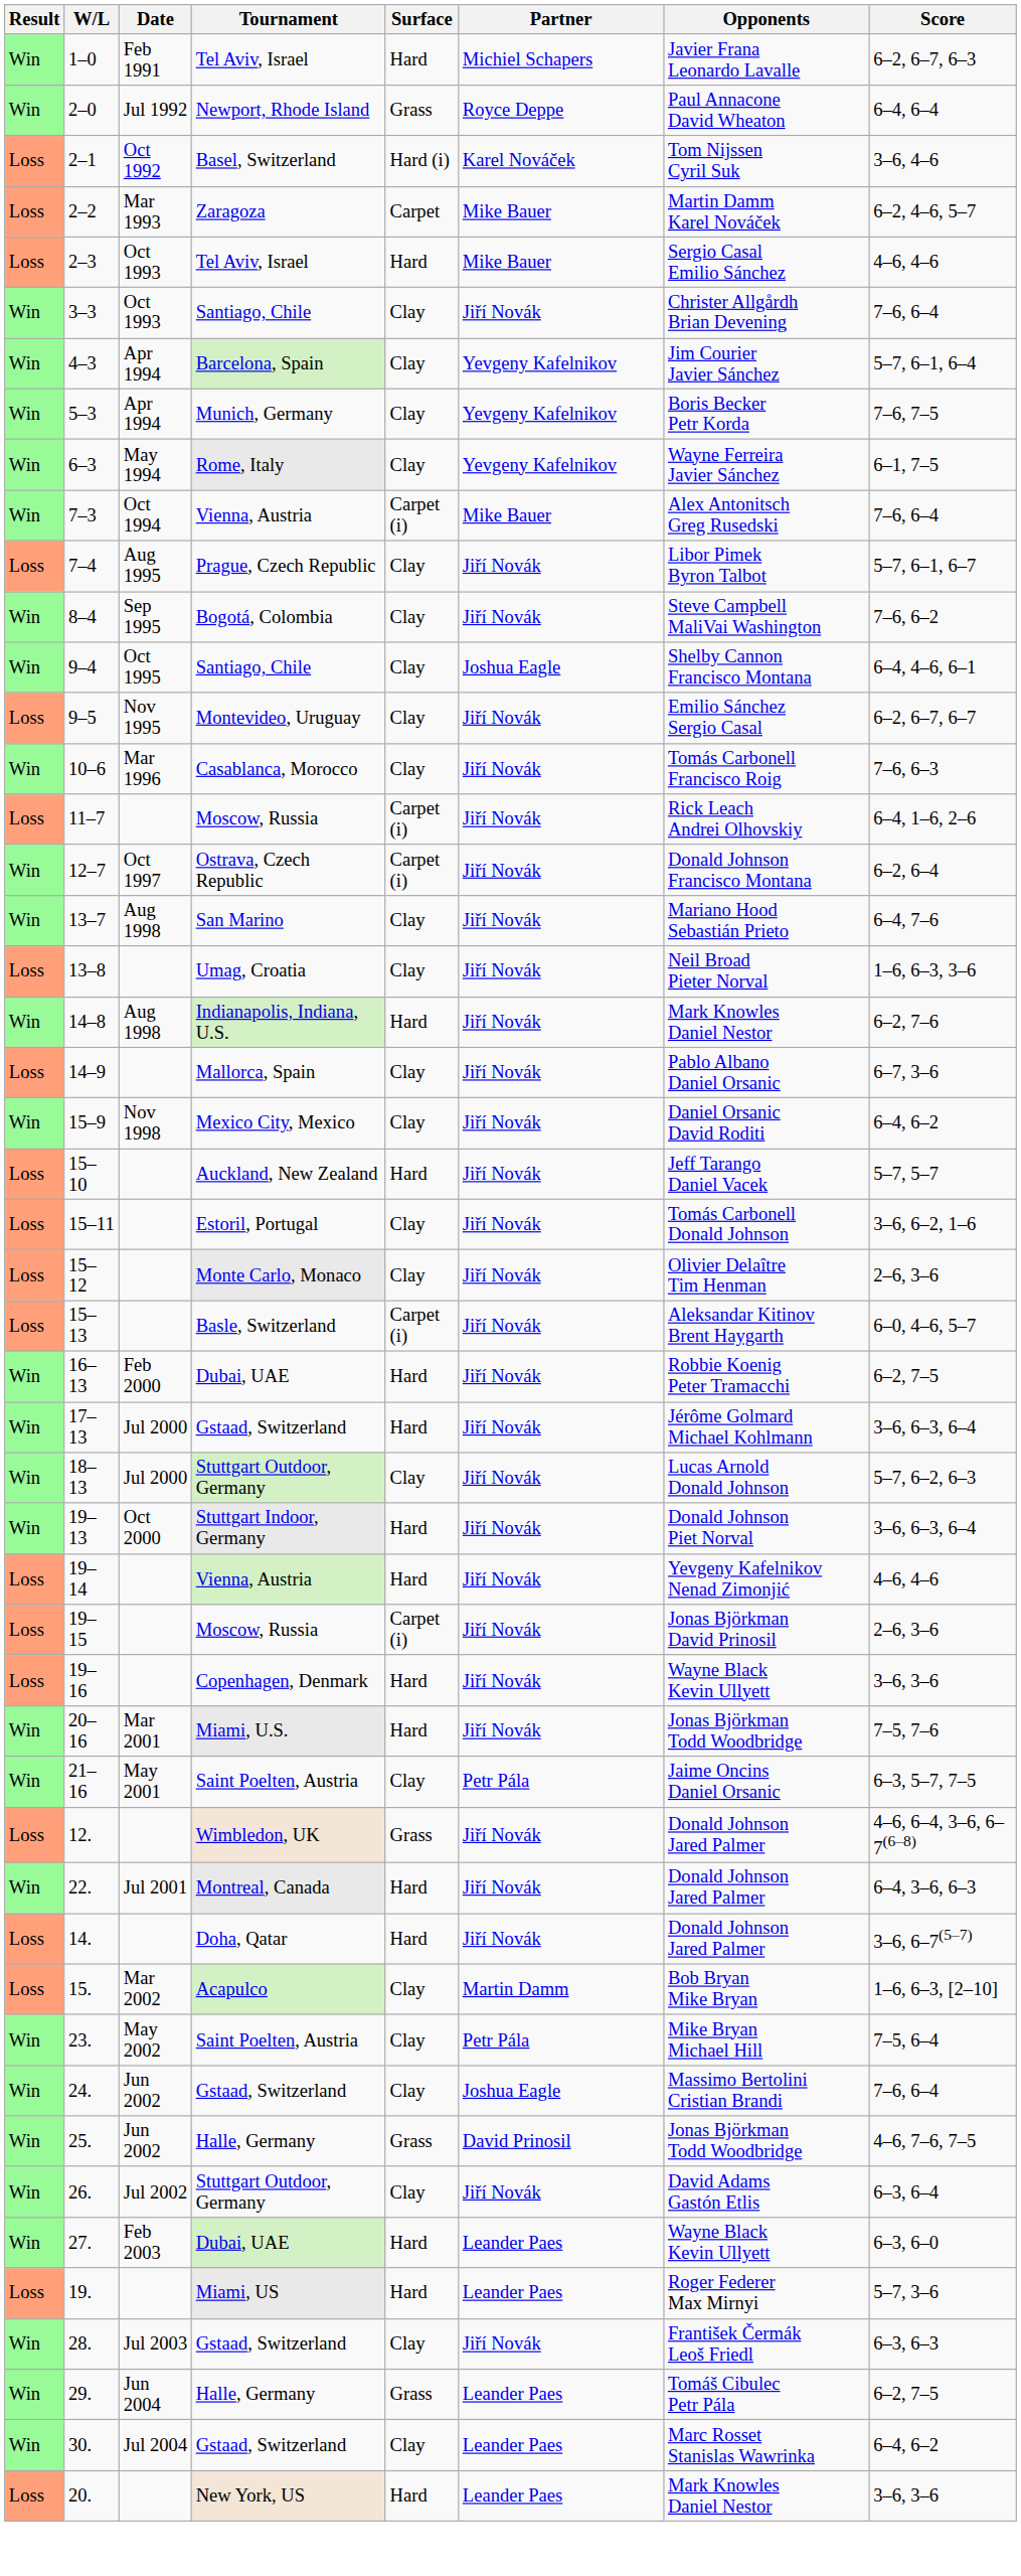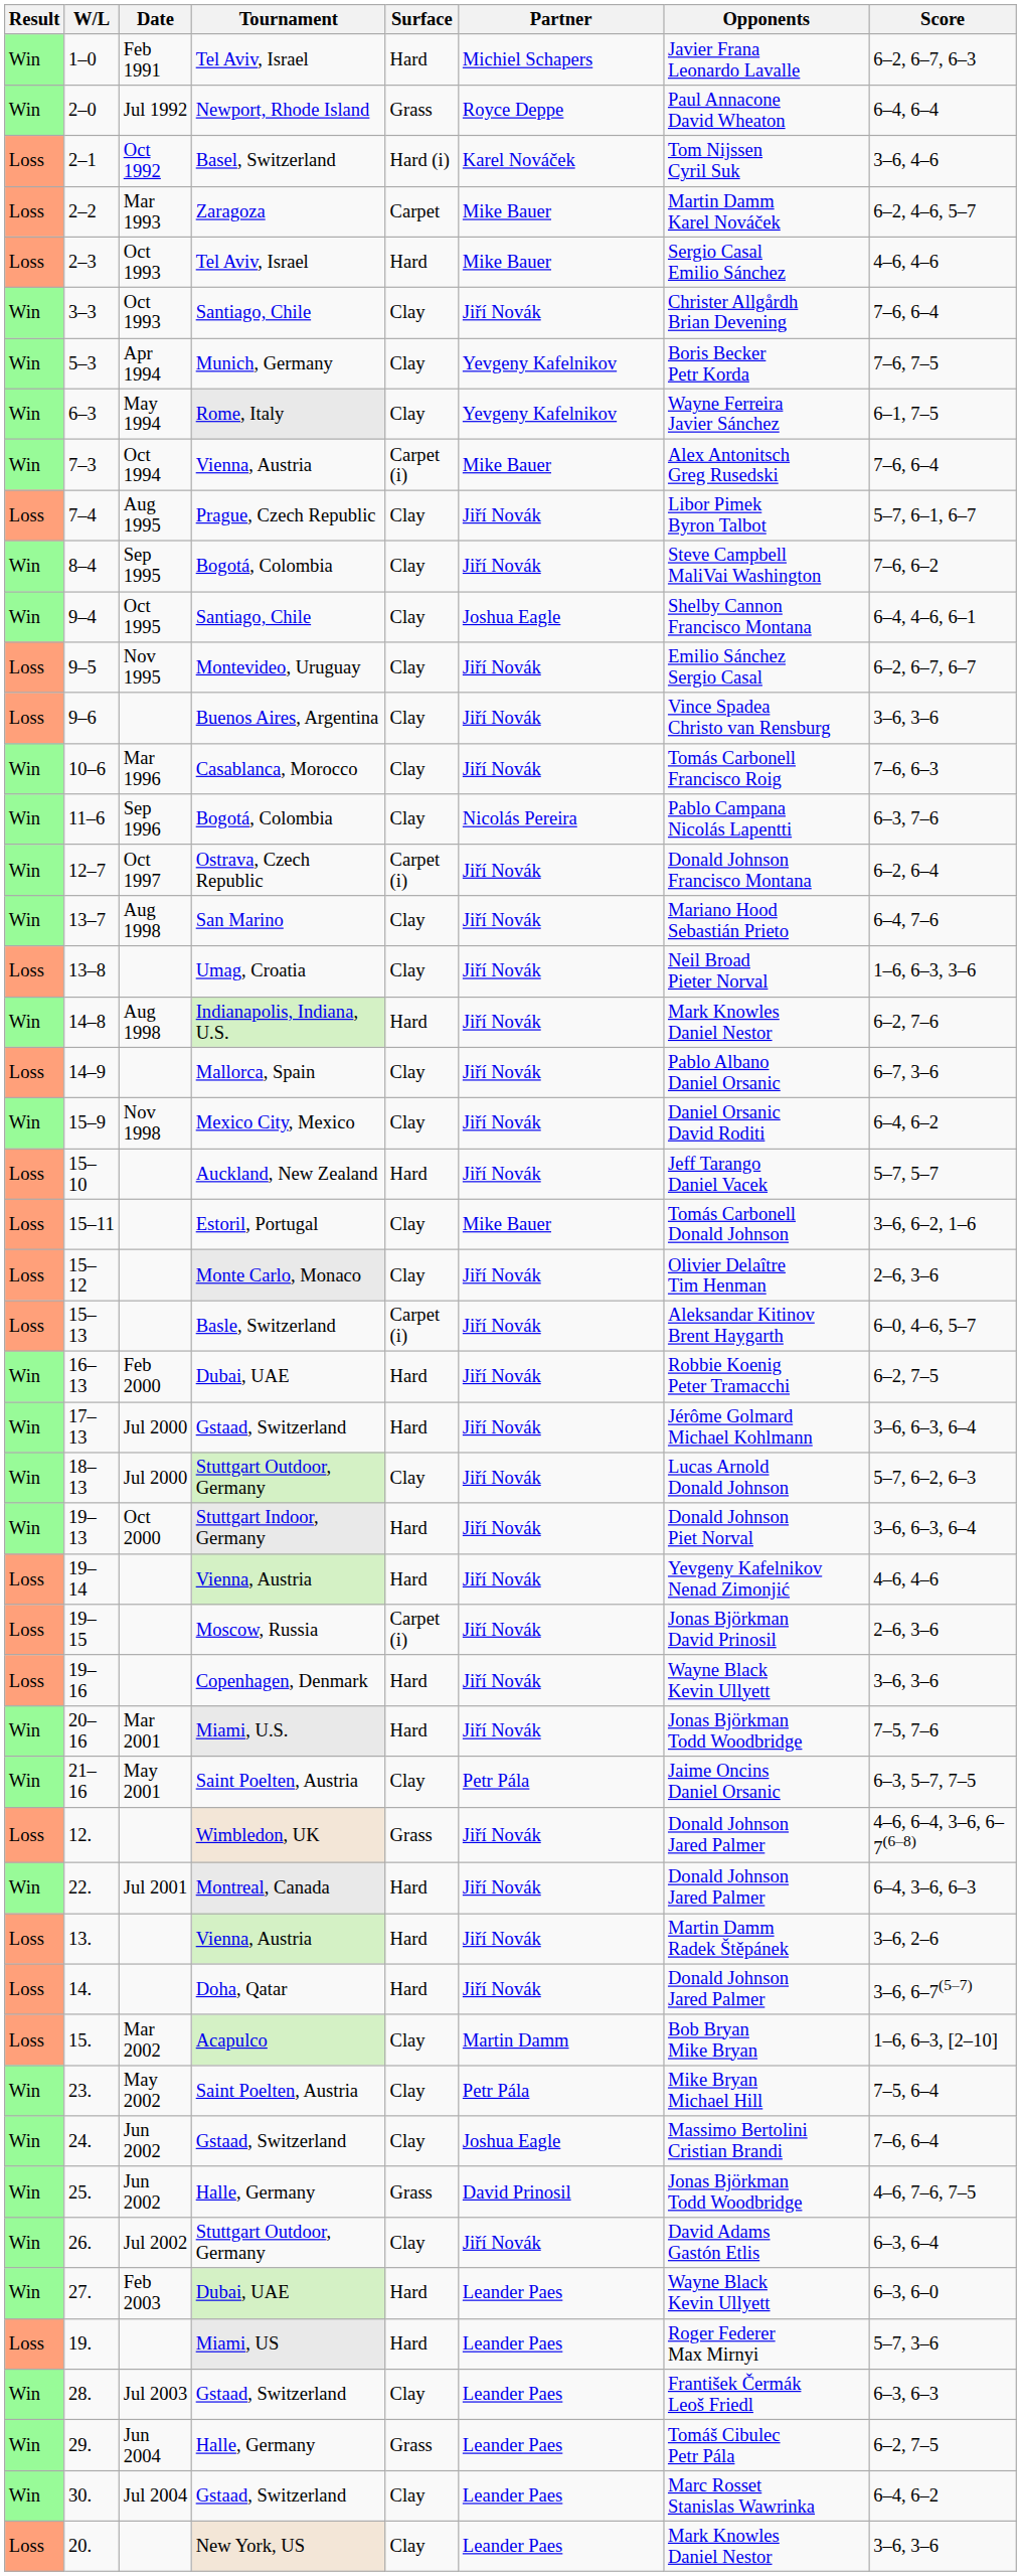- row: Win | 4–3 | Apr 1994 | Barcelona, Spain | Clay | Yevgeny Kafelnikov | Jim Courier Javier Sánchez | 5–7, 6–1, 6–4
+ row: Loss | 9–6 | Buenos Aires, Argentina | Clay | Jiří Novák | Vince Spadea Christo van Rensburg | 3–6, 3–6
+ row: Win | 11–6 | Sep 1996 | Bogotá, Colombia | Clay | Nicolás Pereira | Pablo Campana Nicolás Lapentti | 6–3, 7–6
- row: Loss | 11–7 | Moscow, Russia | Carpet (i) | Jiří Novák | Rick Leach Andrei Olhovskiy | 6–4, 1–6, 2–6
15–11 | Partner: Jiří Novák -> Mike Bauer
+ row: Loss | 13. | Vienna, Austria | Hard | Jiří Novák | Martin Damm Radek Štěpánek | 3–6, 2–6
28. | Partner: Jiří Novák -> Leander Paes
20. | Surface: Hard -> Clay
